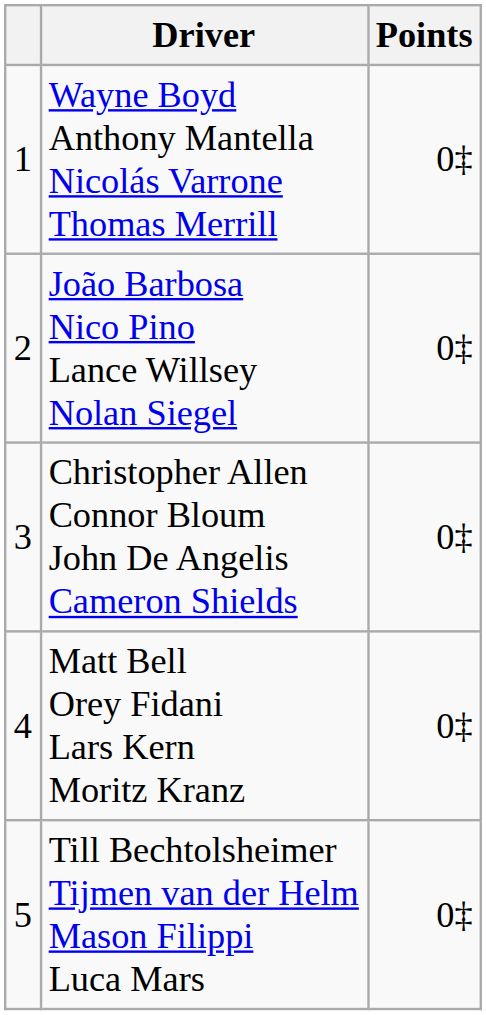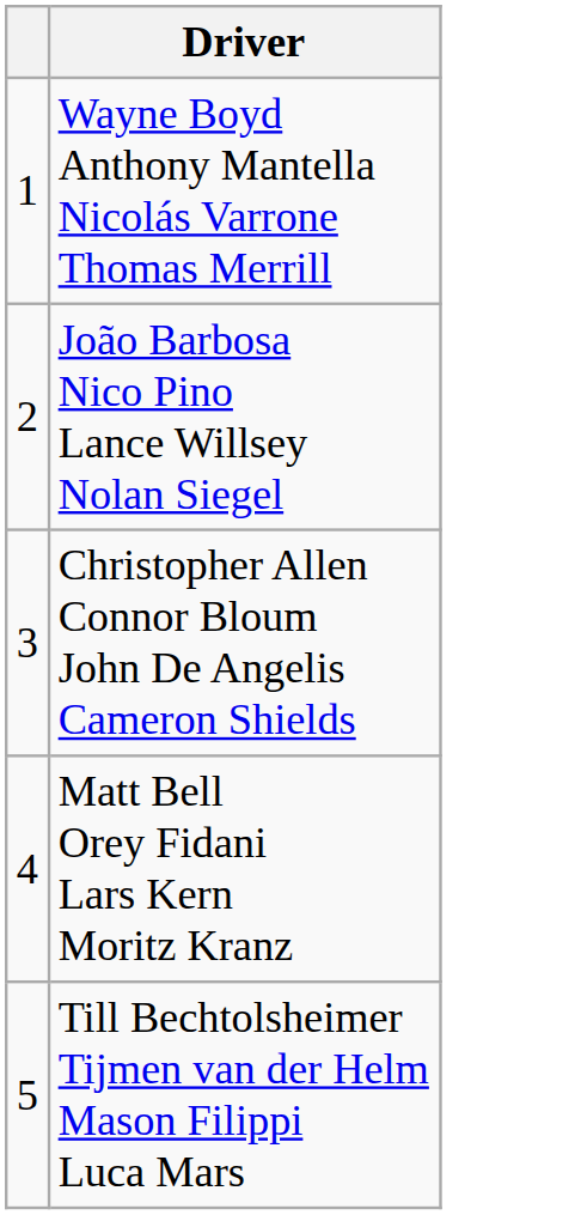- column: Points | 0‡ | 0‡ | 0‡ | 0‡ | 0‡
